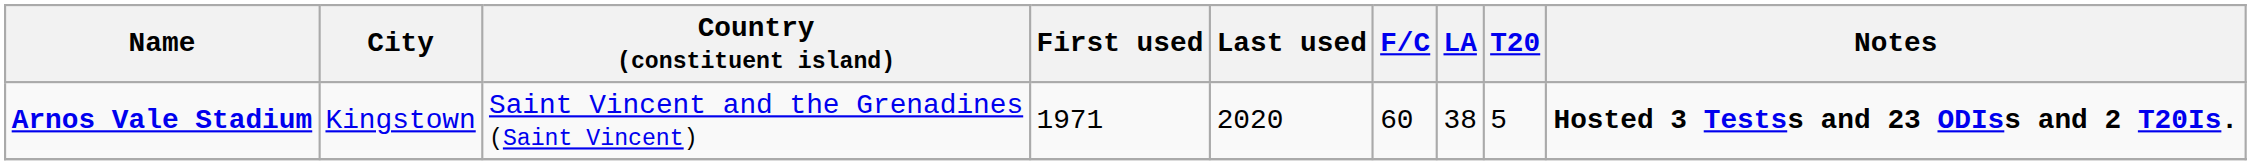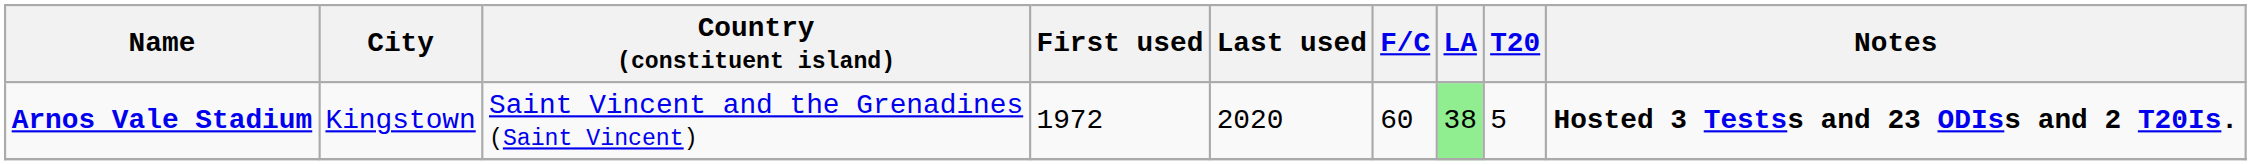Arnos Vale Stadium | First used: 1971 -> 1972
Arnos Vale Stadium | LA: no background -> lightgreen background
